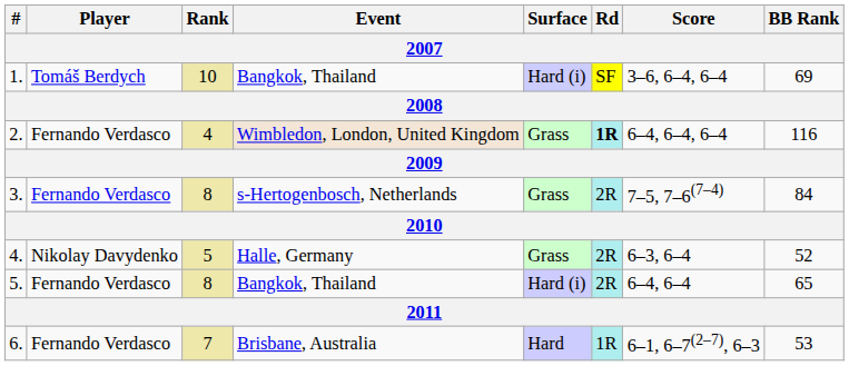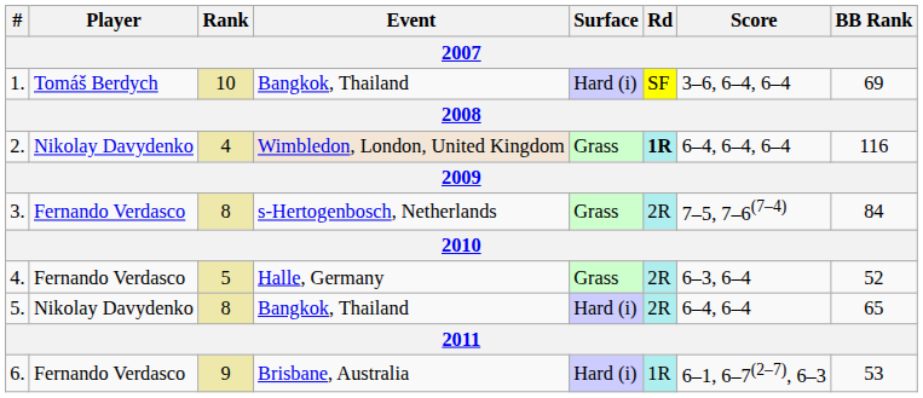2. | Player: Fernando Verdasco -> Nikolay Davydenko
4. | Player: Nikolay Davydenko -> Fernando Verdasco
5. | Player: Fernando Verdasco -> Nikolay Davydenko
6. | Rank: 7 -> 9
6. | Surface: Hard -> Hard (i)
